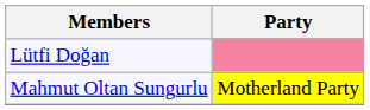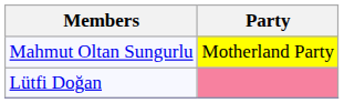rows swapped: Lütfi Doğan <-> Mahmut Oltan Sungurlu
